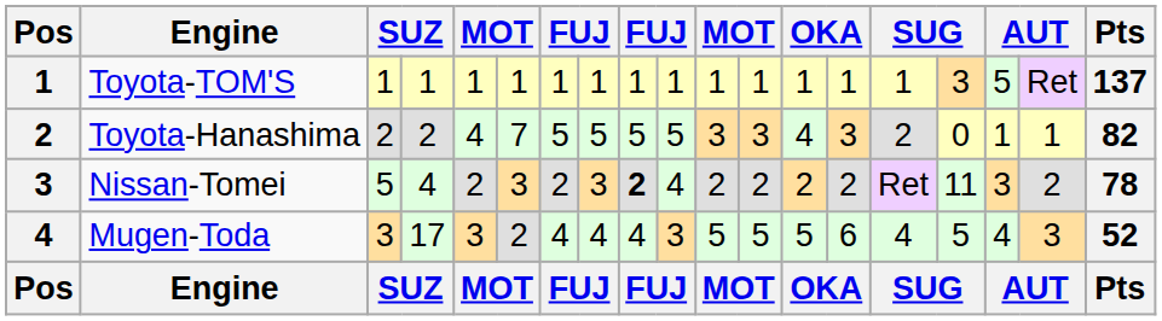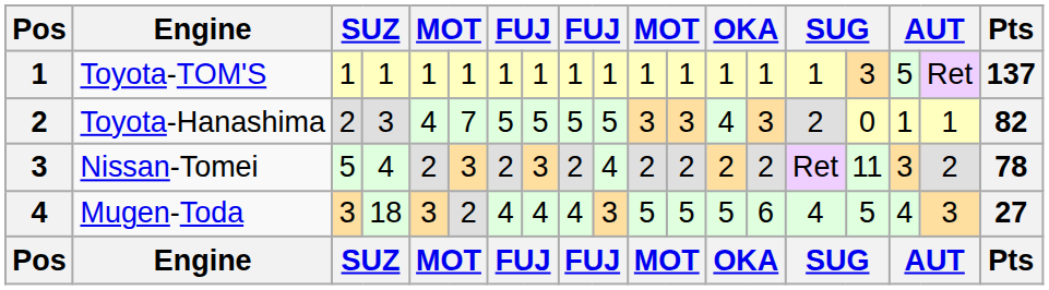Toyota-Hanashima | column 4: 2 -> 3
Nissan-Tomei | column 9: bold -> normal
Mugen-Toda | column 4: 17 -> 18
Mugen-Toda | Pts: 52 -> 27
